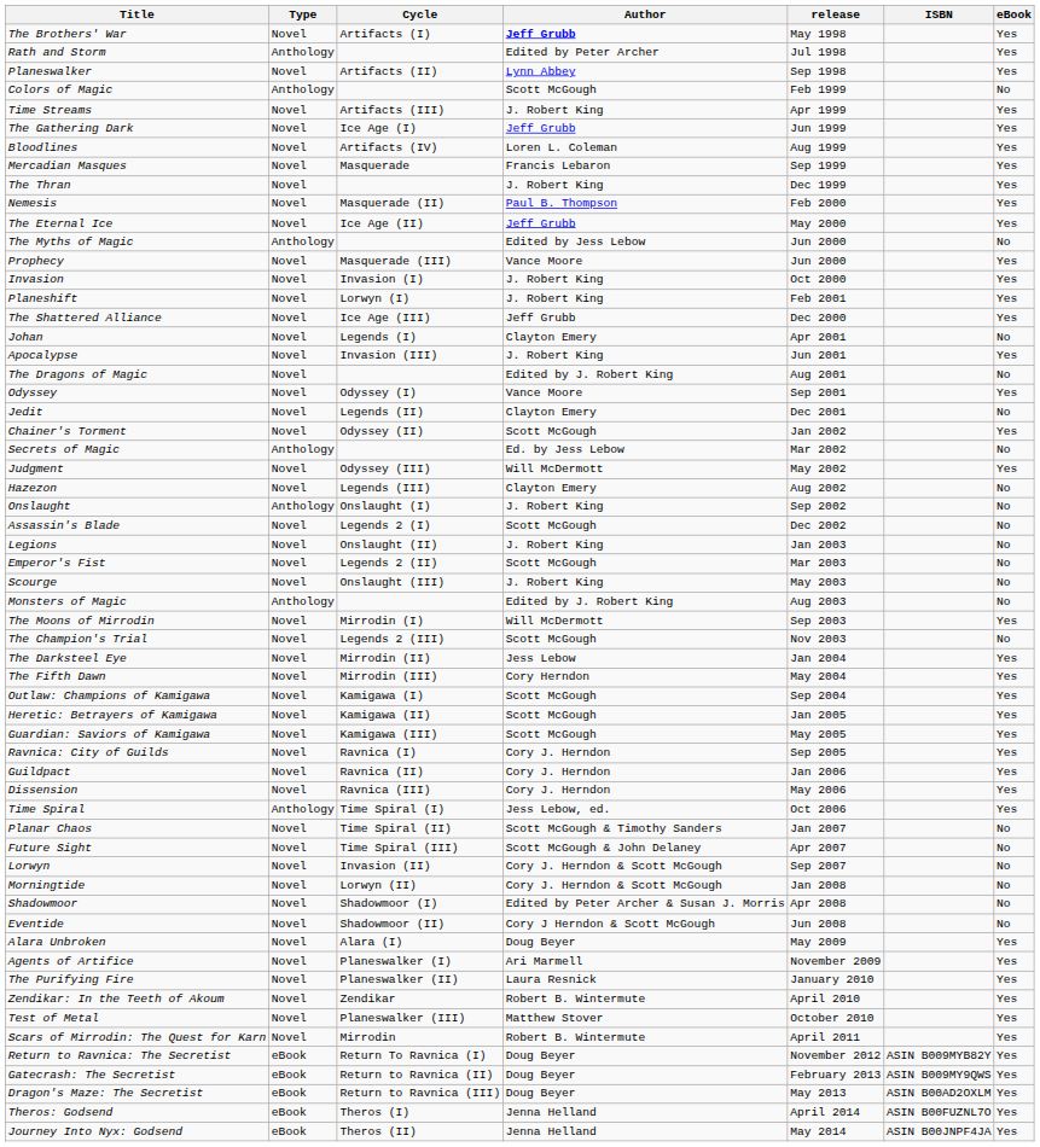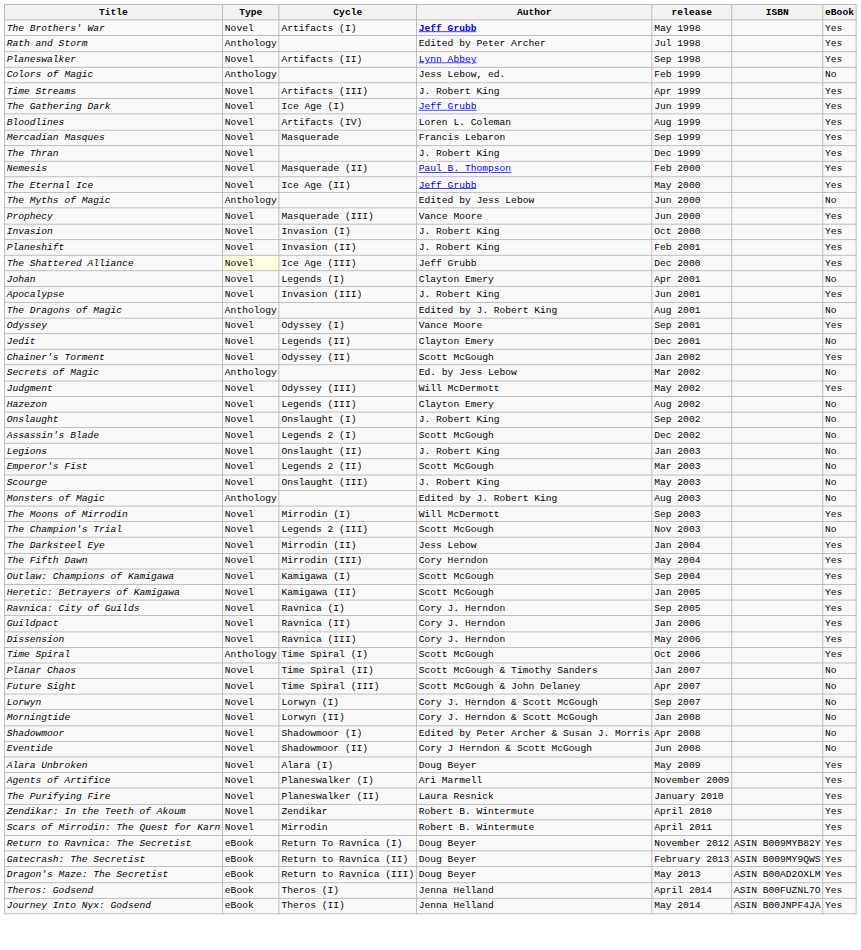Colors of Magic | Author: Scott McGough -> Jess Lebow, ed.
Planeshift | Cycle: Lorwyn (I) -> Invasion (II)
The Shattered Alliance | Type: no background -> lightyellow background
The Dragons of Magic | Type: Novel -> Anthology
Onslaught | Type: Anthology -> Novel
- row: Guardian: Saviors of Kamigawa | Novel | Kamigawa (III) | Scott McGough | May 2005 | Yes
Time Spiral | Author: Jess Lebow, ed. -> Scott McGough
Lorwyn | Cycle: Invasion (II) -> Lorwyn (I)
- row: Test of Metal | Novel | Planeswalker (III) | Matthew Stover | October 2010 | Yes
